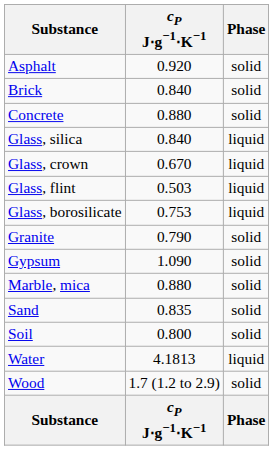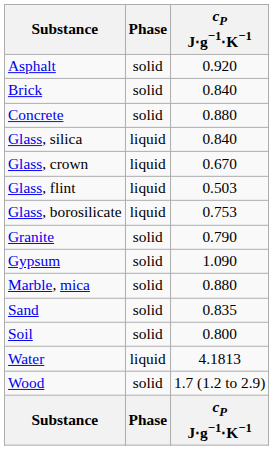columns swapped: Phase <-> cP J⋅g−1⋅K−1
